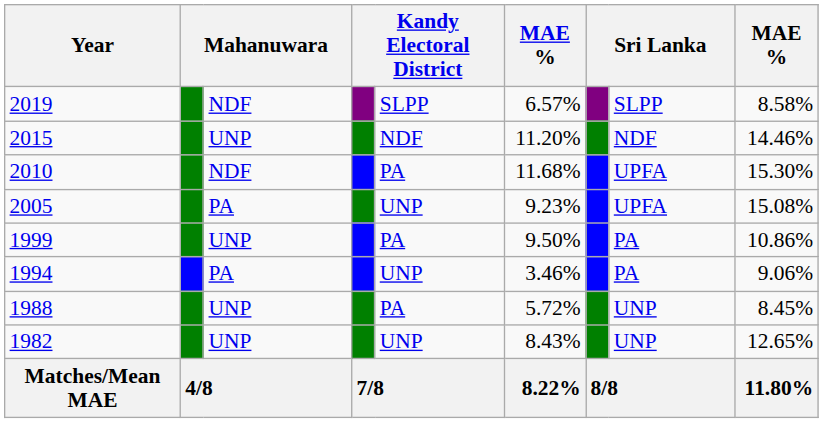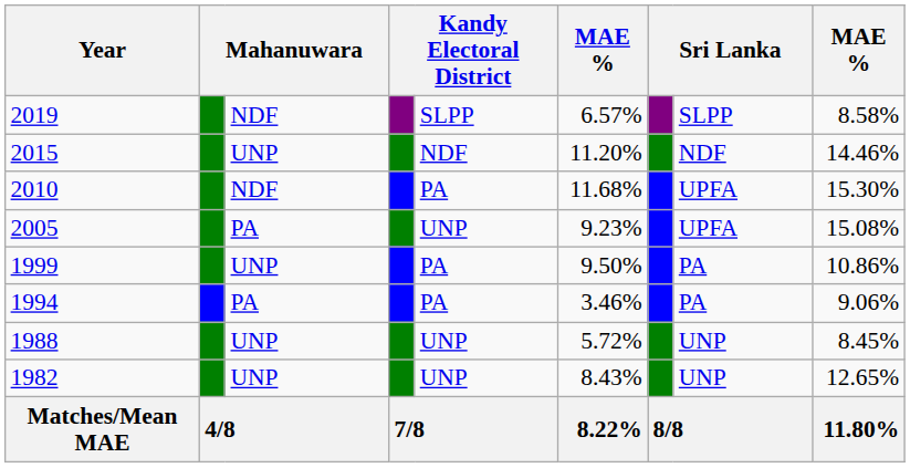1994 | column 5: UNP -> PA
1988 | column 5: PA -> UNP
